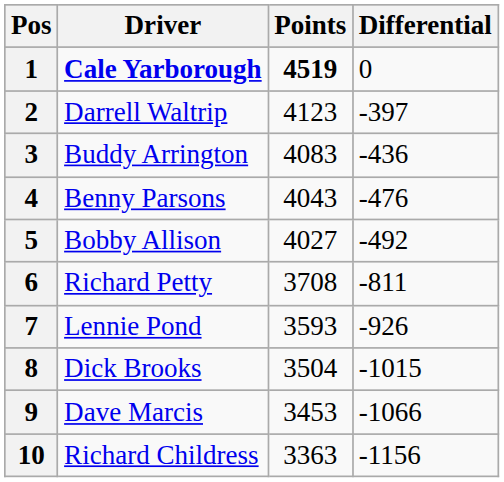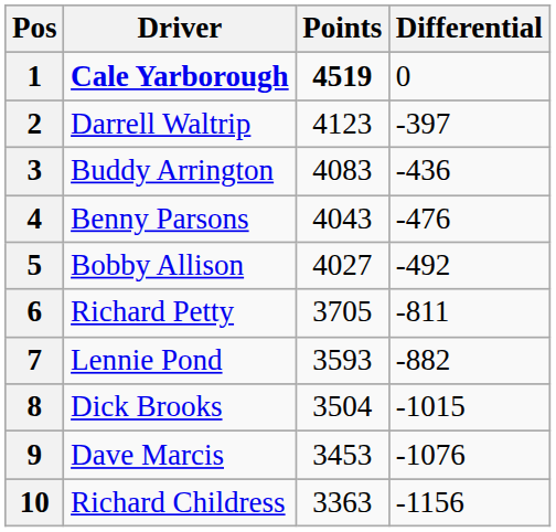6 | Points: 3708 -> 3705
7 | Differential: -926 -> -882
9 | Differential: -1066 -> -1076
